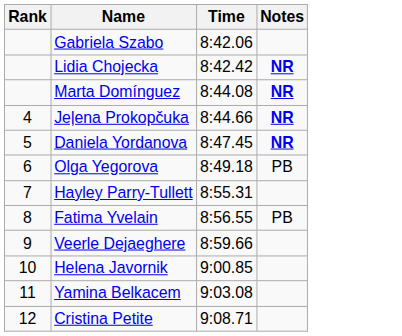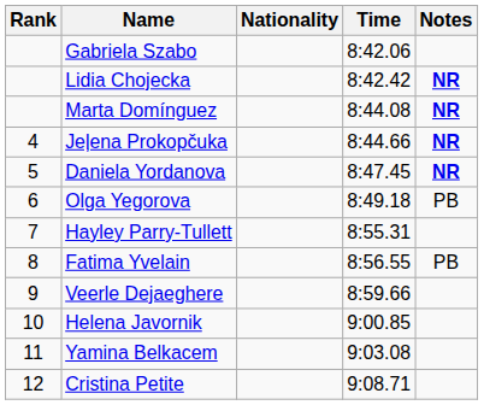+ column: Nationality
